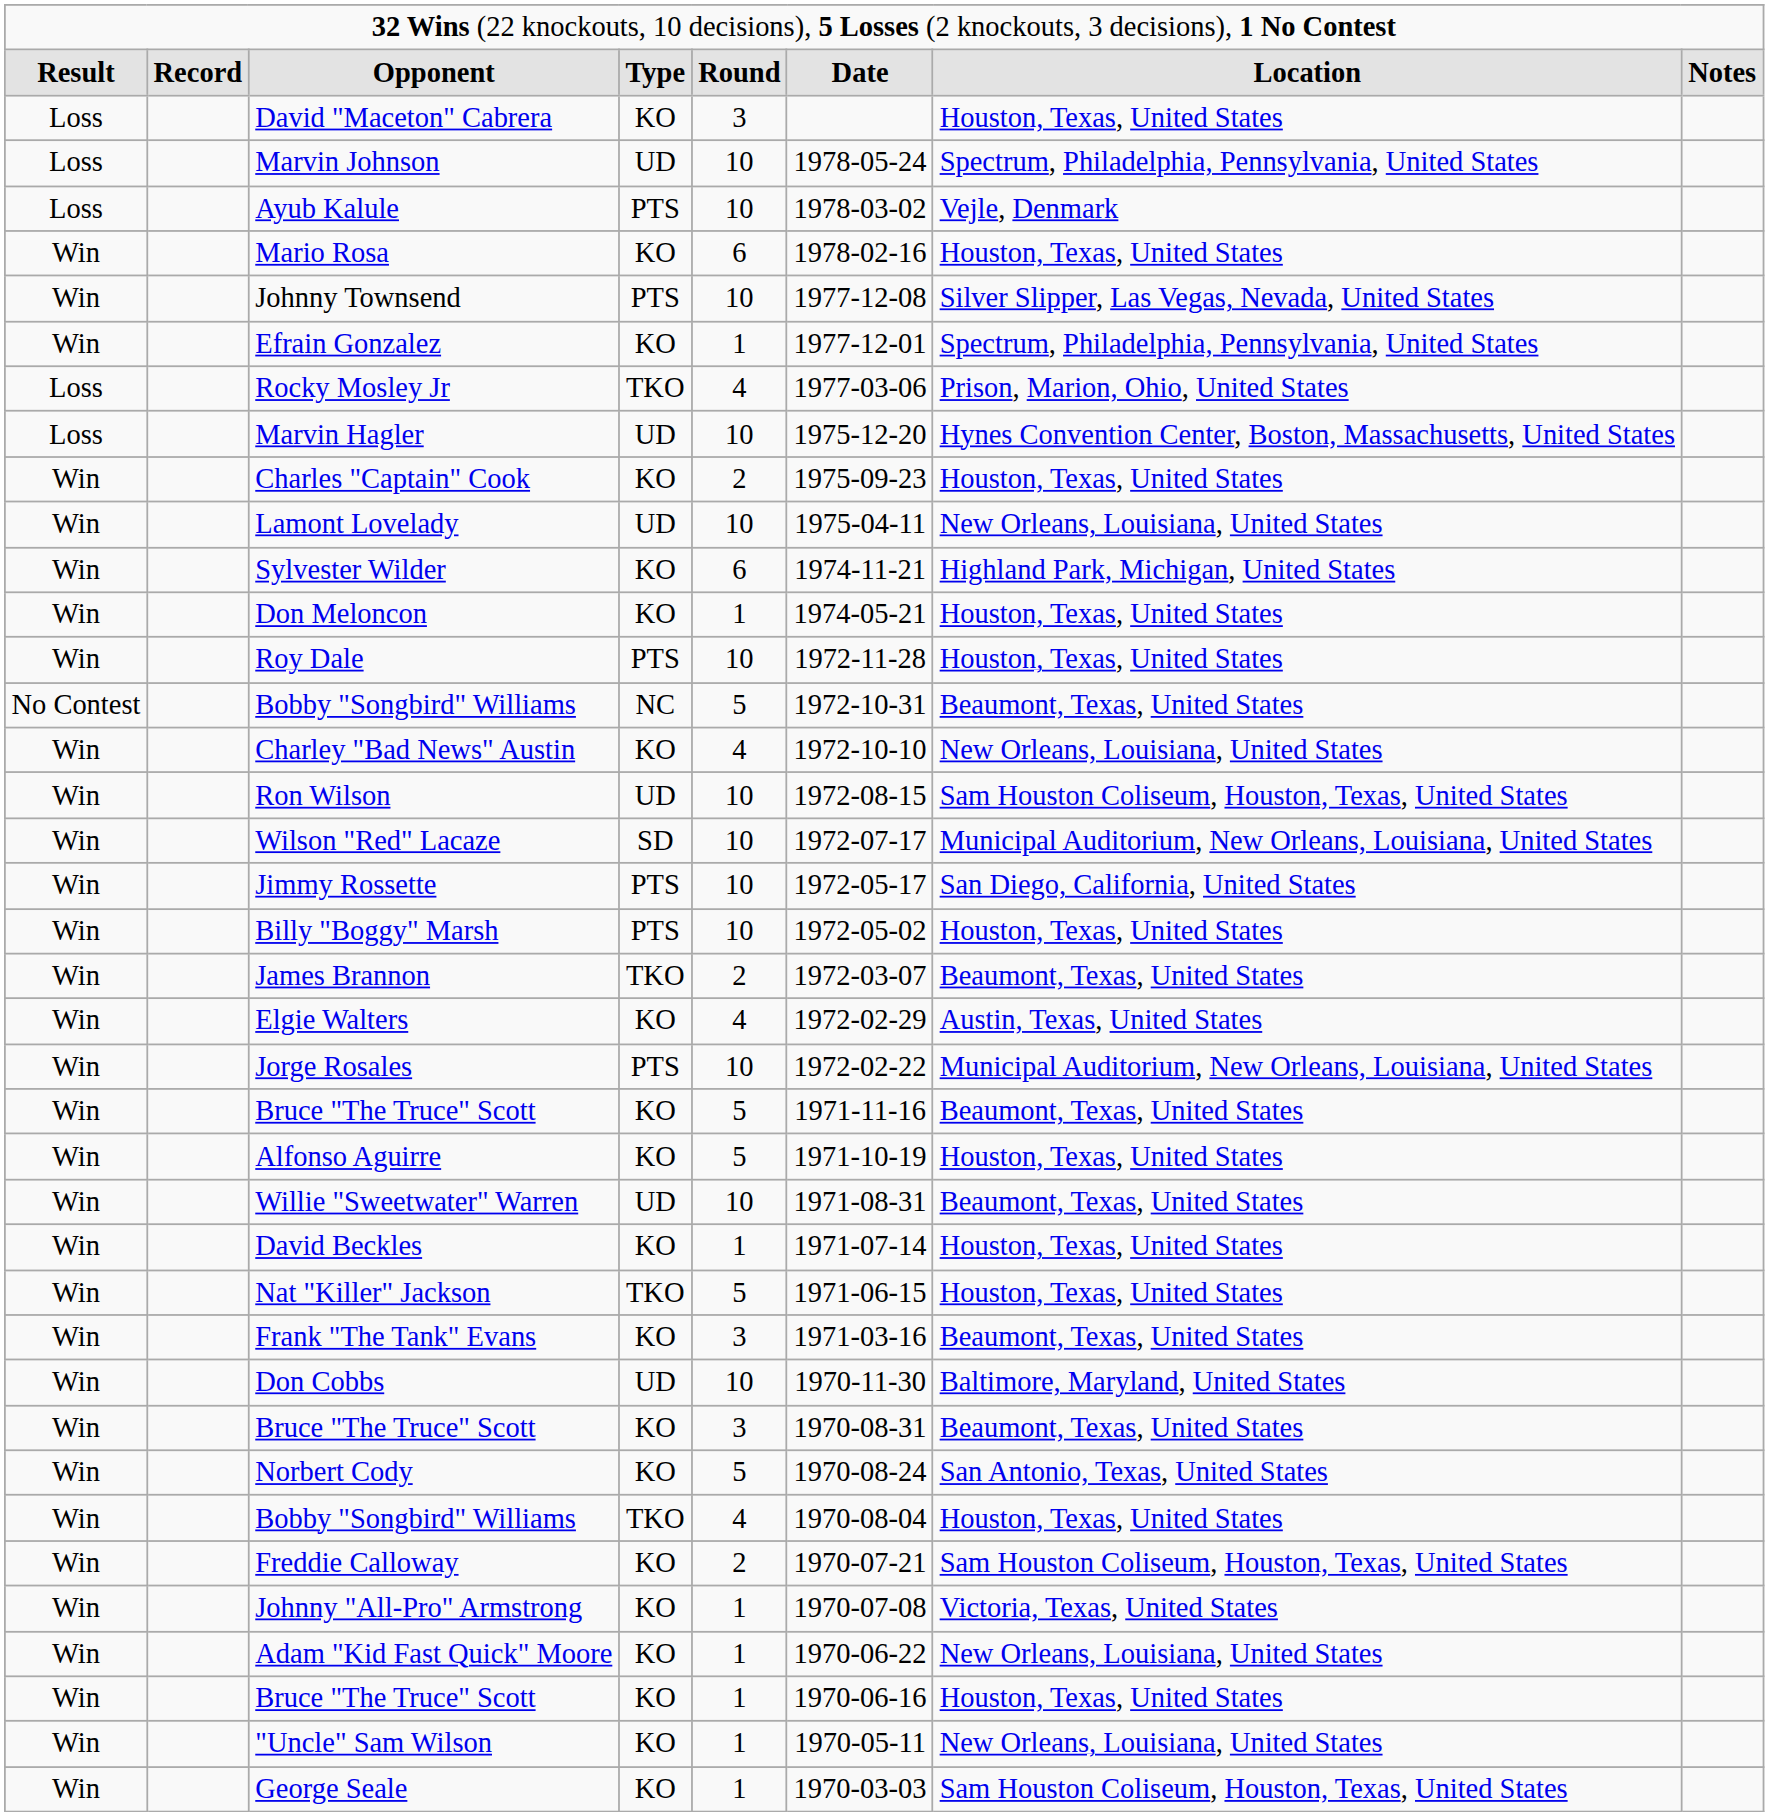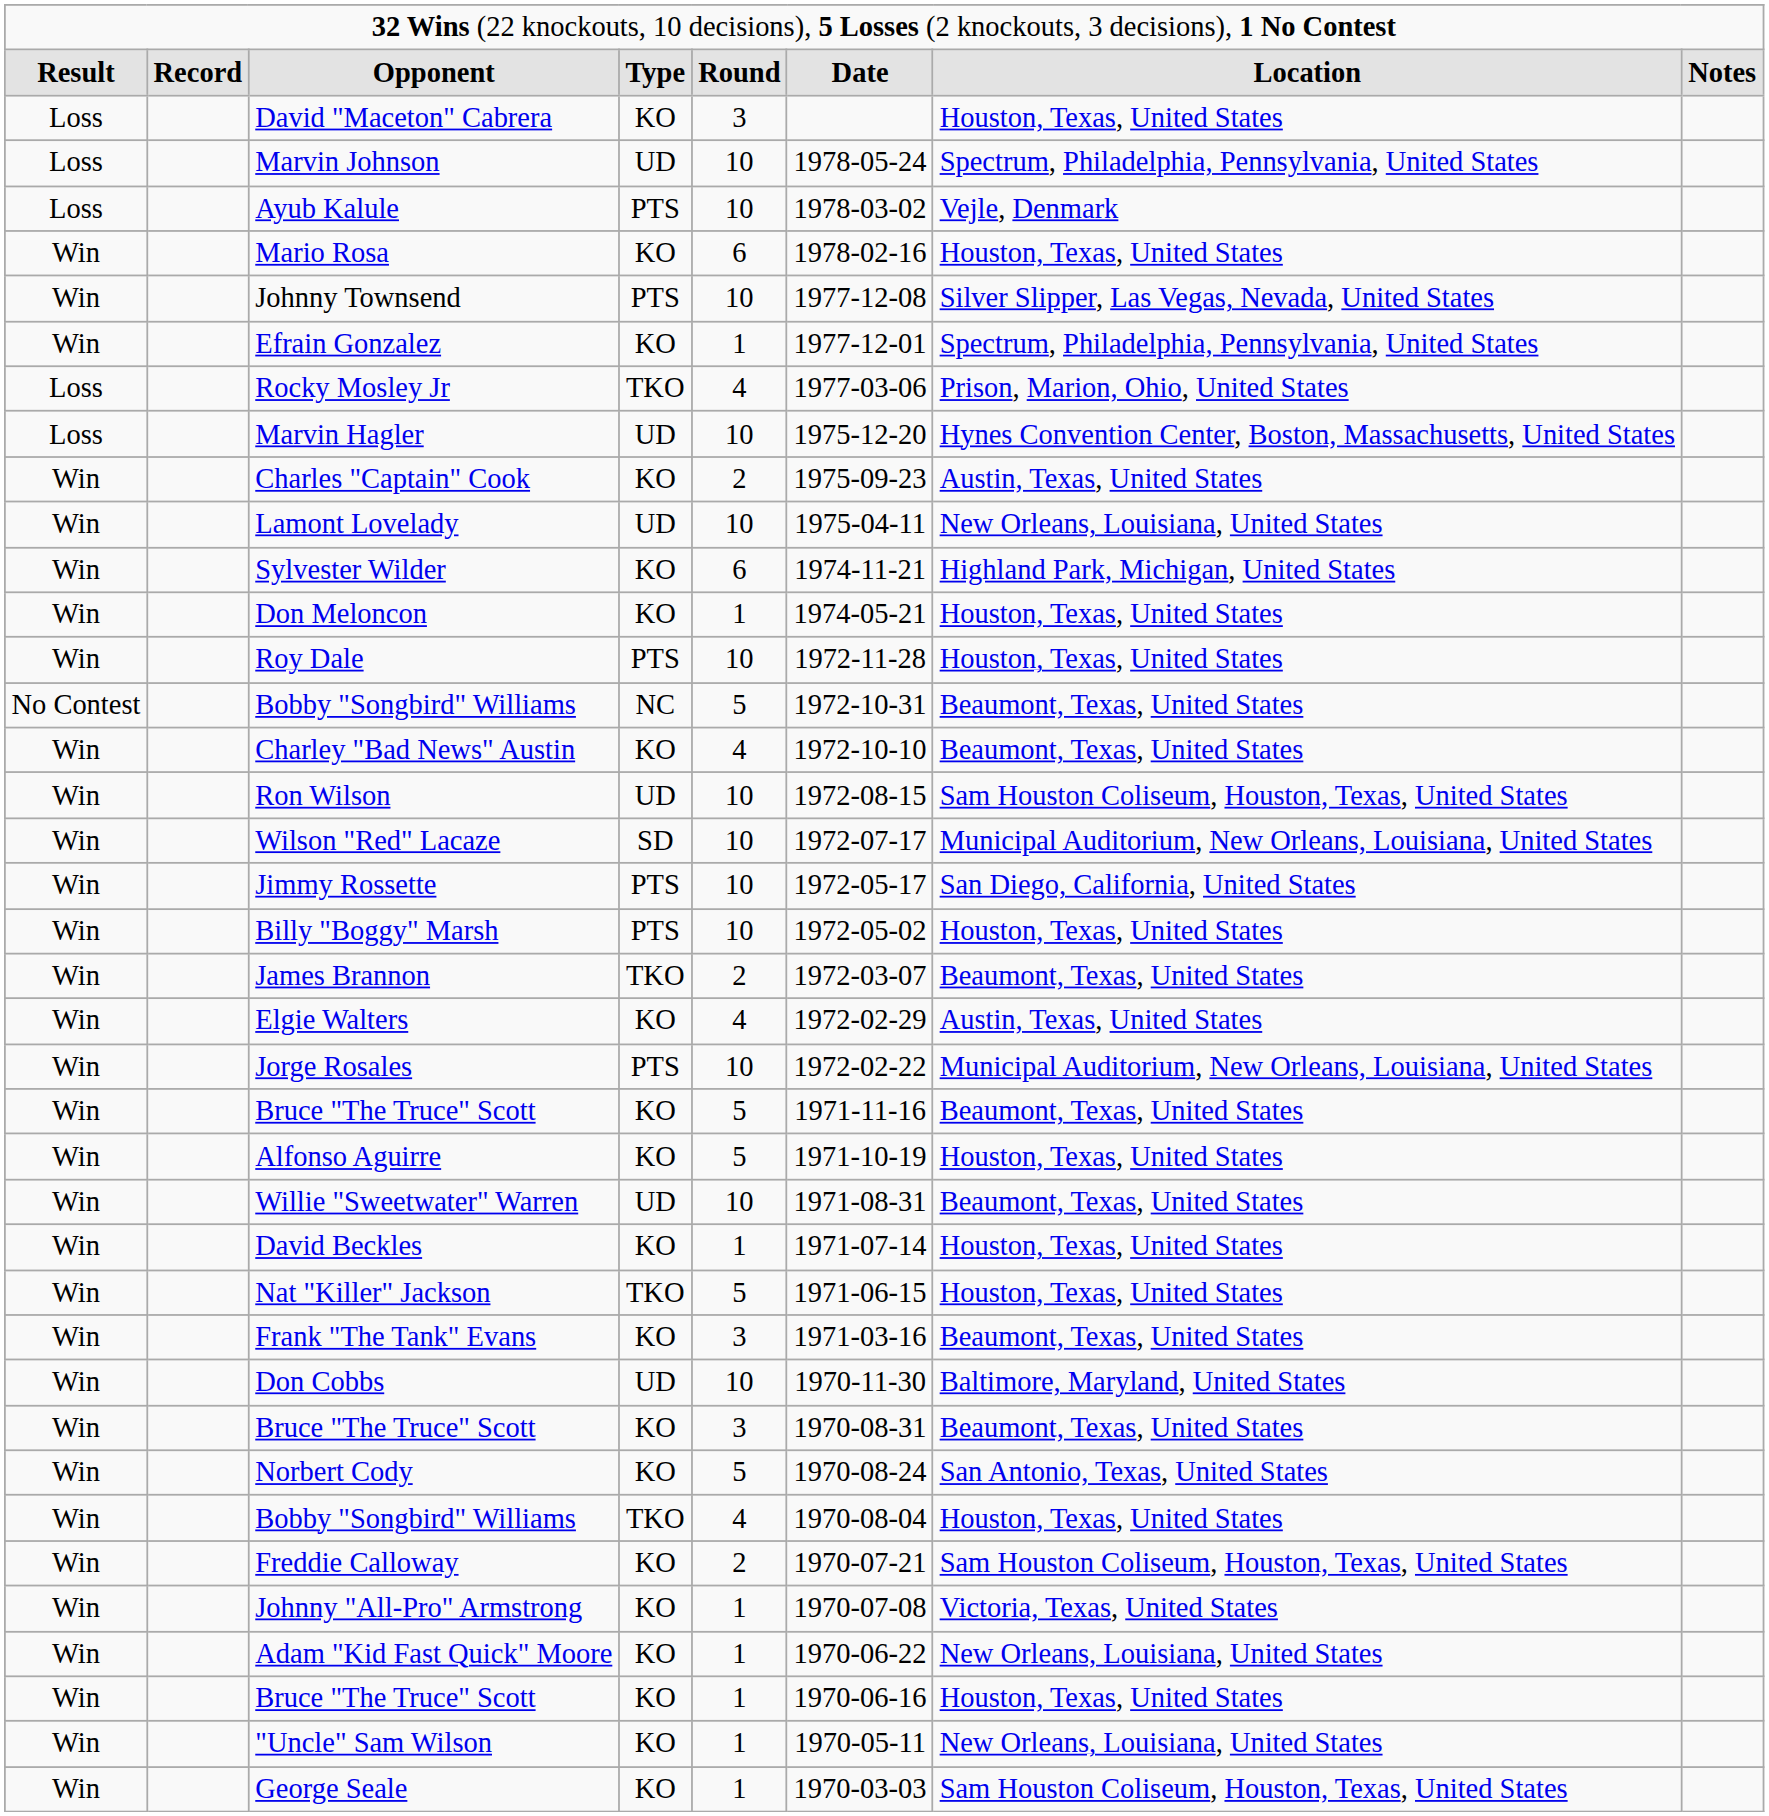Charles "Captain" Cook | column 7: Houston, Texas, United States -> Austin, Texas, United States
Charley "Bad News" Austin | column 7: New Orleans, Louisiana, United States -> Beaumont, Texas, United States
